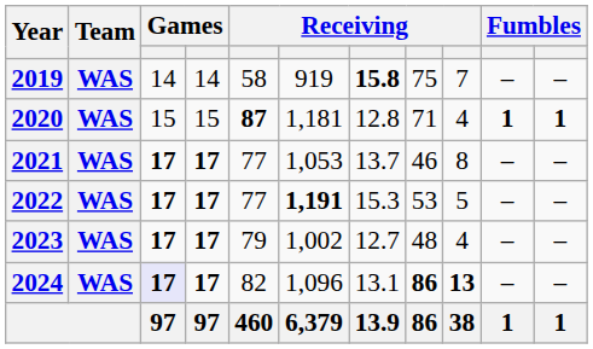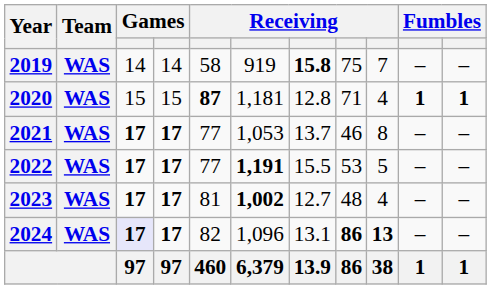2022 | column 7: 15.3 -> 15.5
2023 | column 5: 79 -> 81
2023 | column 6: normal -> bold
